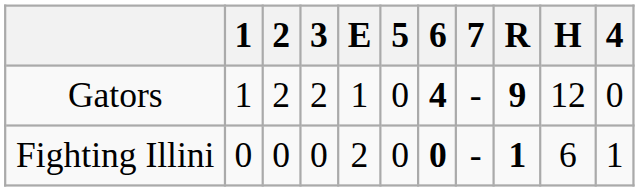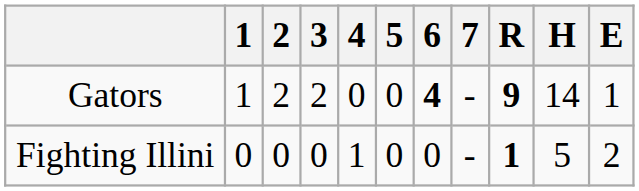columns swapped: 4 <-> E
Gators | H: 12 -> 14
Fighting Illini | 6: bold -> normal
Fighting Illini | H: 6 -> 5
